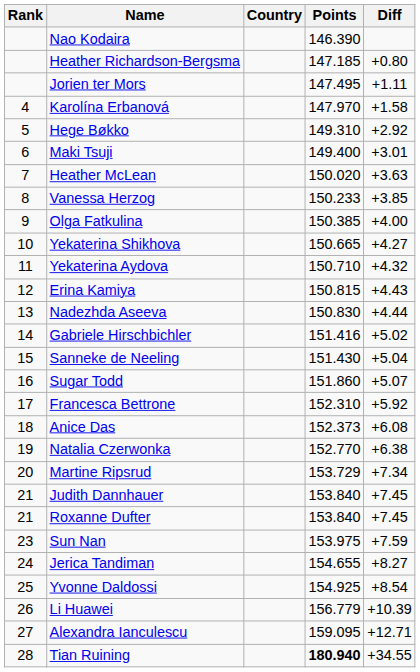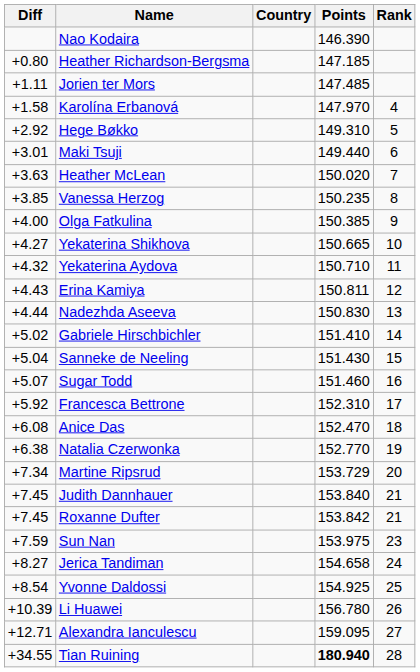columns swapped: Rank <-> Diff
Jorien ter Mors | Points: 147.495 -> 147.485
Maki Tsuji | Points: 149.400 -> 149.440
Vanessa Herzog | Points: 150.233 -> 150.235
Erina Kamiya | Points: 150.815 -> 150.811
Gabriele Hirschbichler | Points: 151.416 -> 151.410
Sugar Todd | Points: 151.860 -> 151.460
Anice Das | Points: 152.373 -> 152.470
Roxanne Dufter | Points: 153.840 -> 153.842
Jerica Tandiman | Points: 154.655 -> 154.658
Li Huawei | Points: 156.779 -> 156.780
